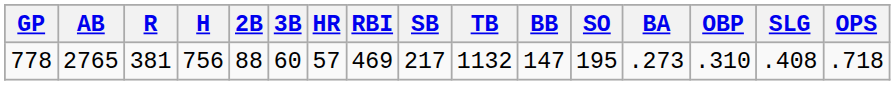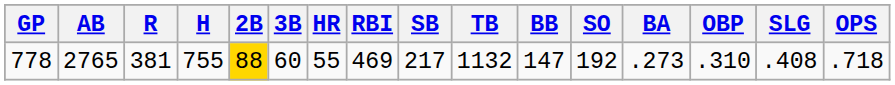778 | H: 756 -> 755
778 | 2B: no background -> gold background
778 | HR: 57 -> 55
778 | SO: 195 -> 192
